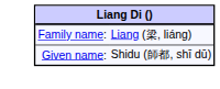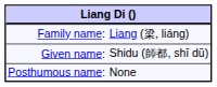+ row: Posthumous name: | None
